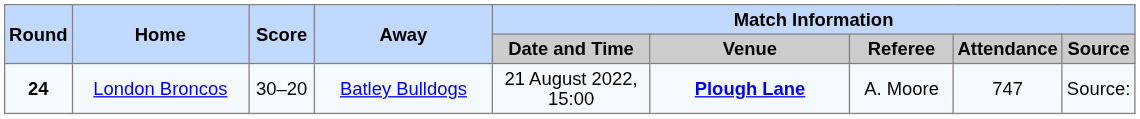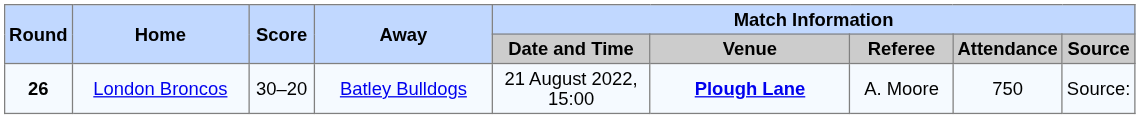London Broncos | Round: 24 -> 26
London Broncos | Match Information / Attendance: 747 -> 750
